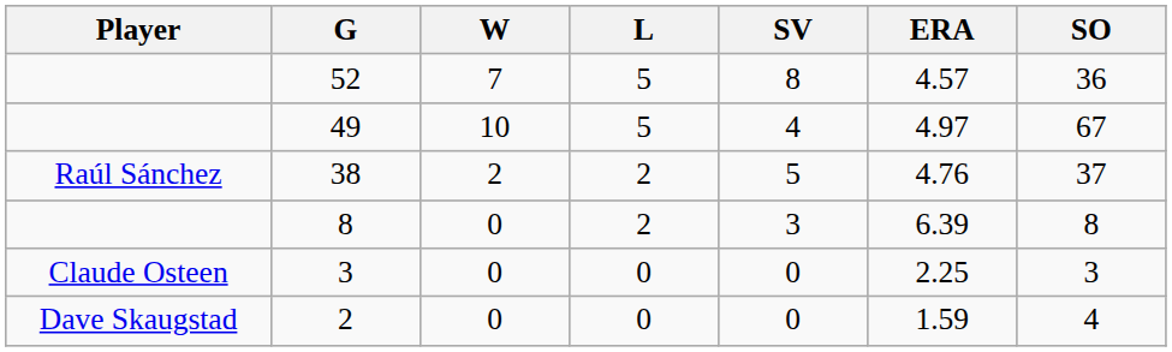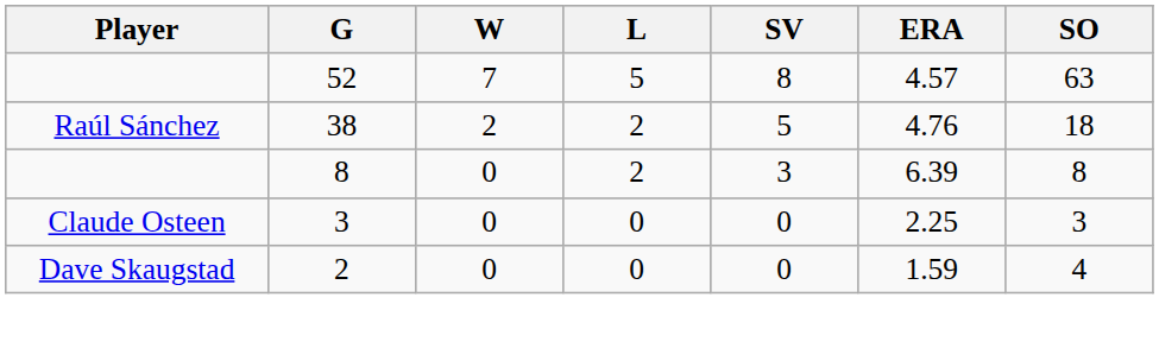52 | SO: 36 -> 63
- row: 49 | 10 | 5 | 4 | 4.97 | 67
38 | SO: 37 -> 18
